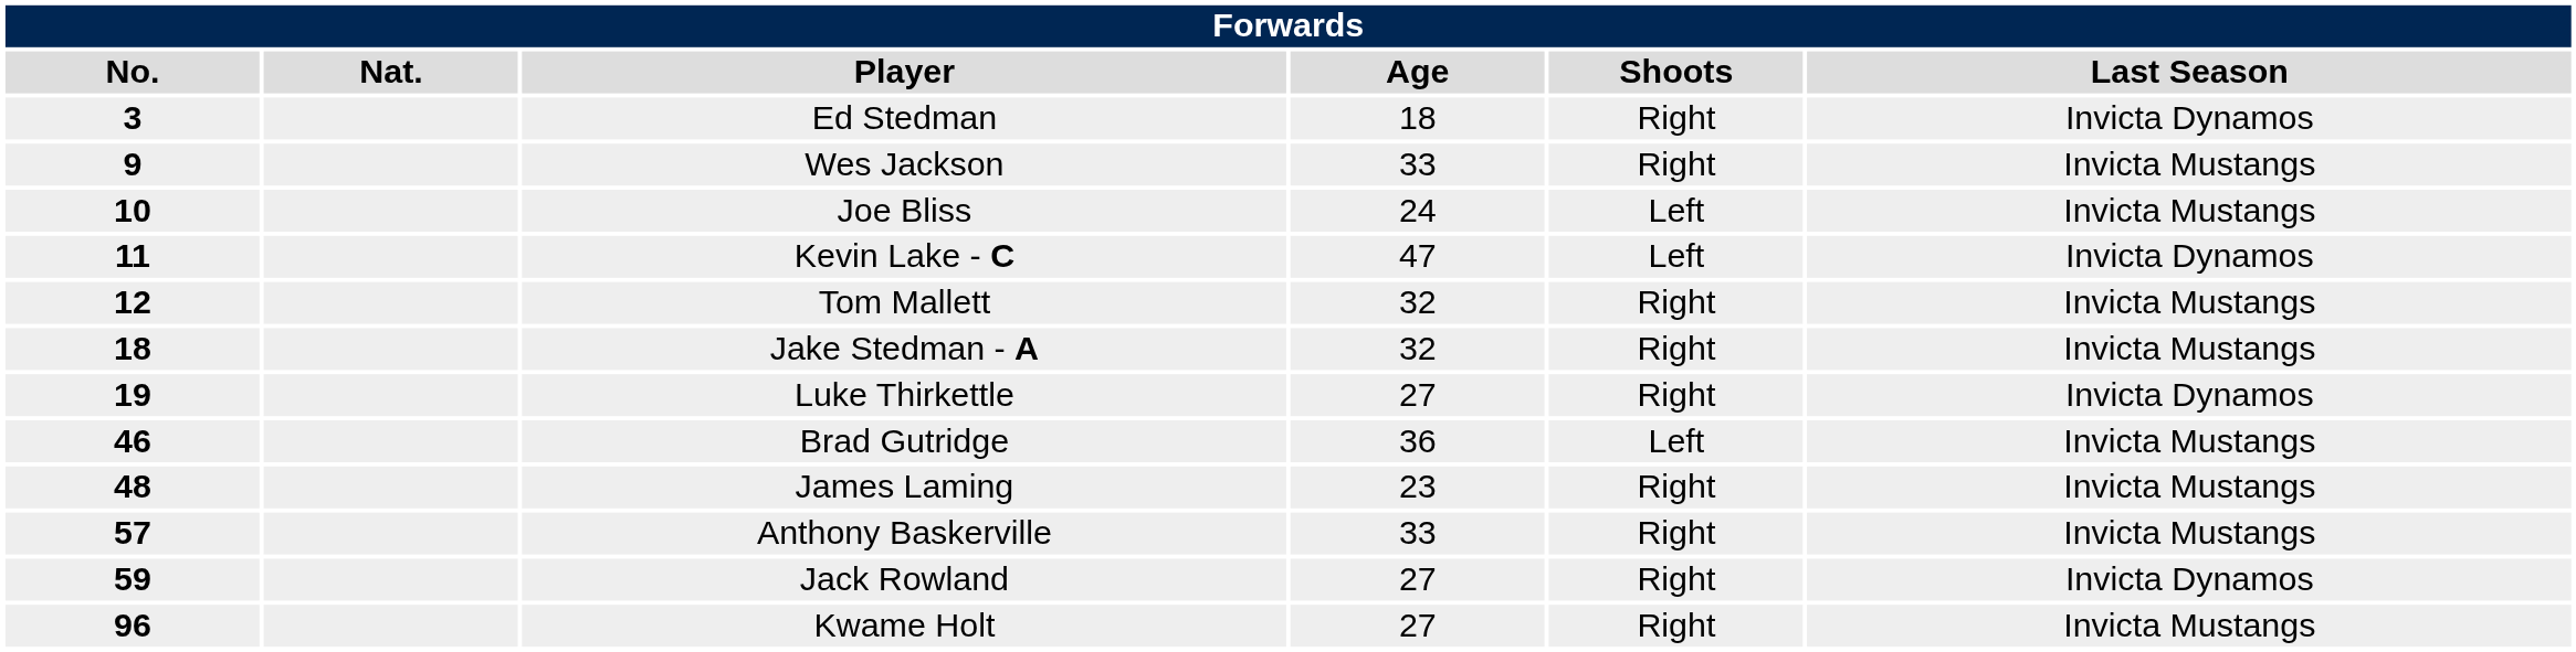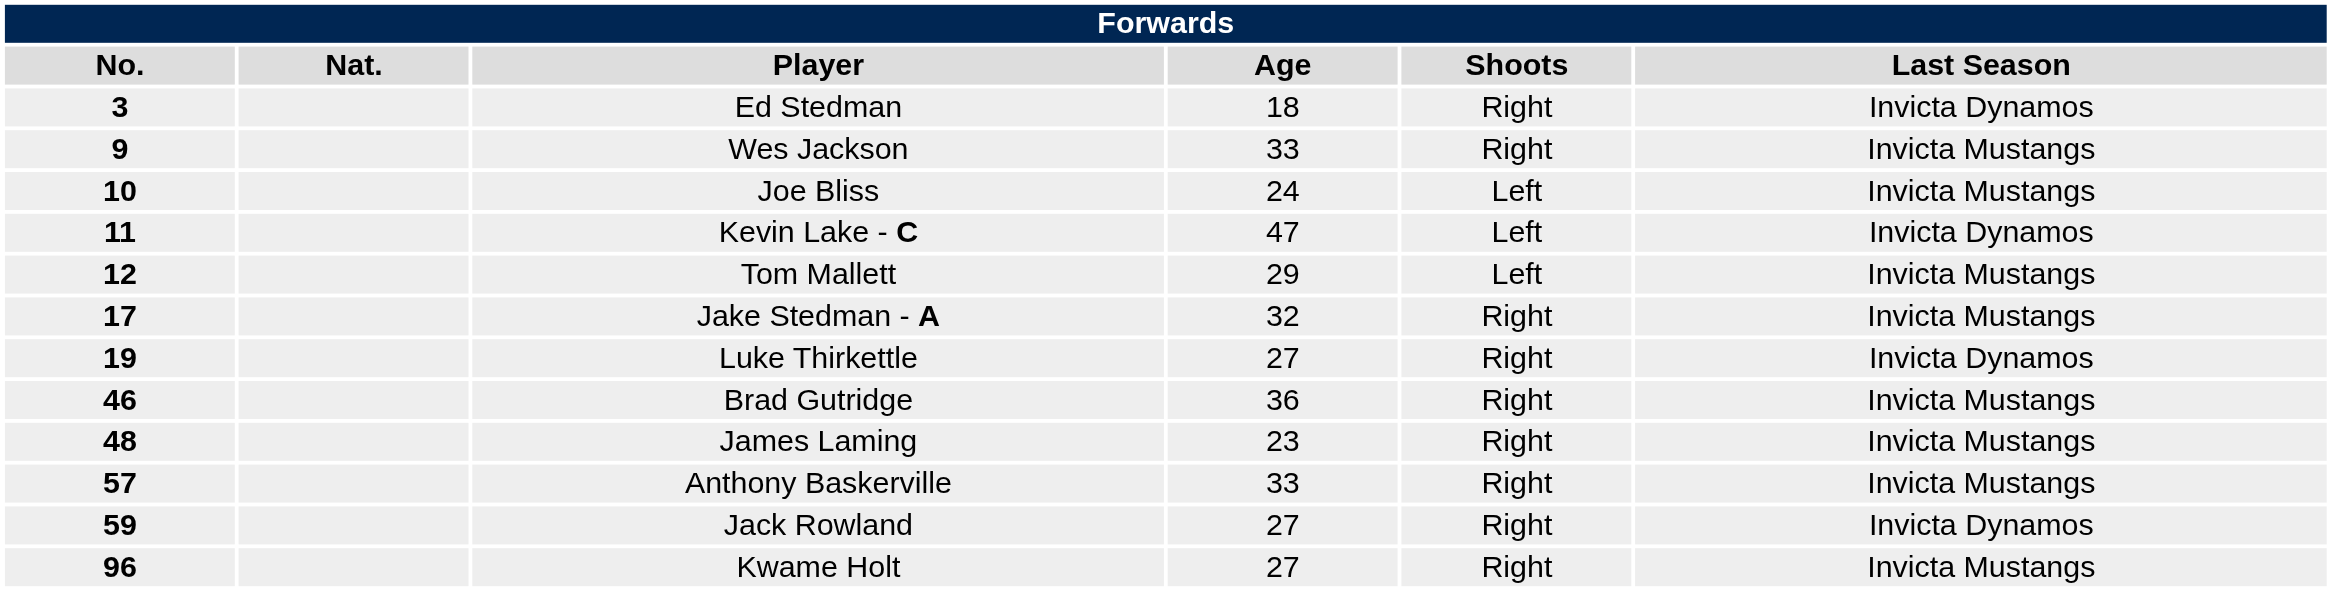Tom Mallett | Age: 32 -> 29
Tom Mallett | Shoots: Right -> Left
Jake Stedman - A | No.: 18 -> 17
Brad Gutridge | Shoots: Left -> Right
